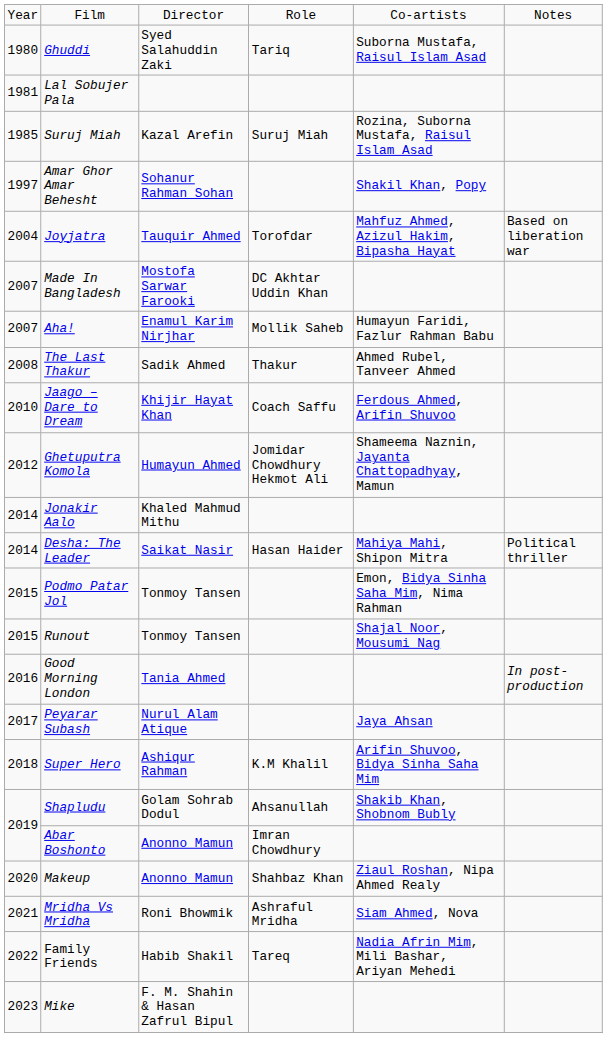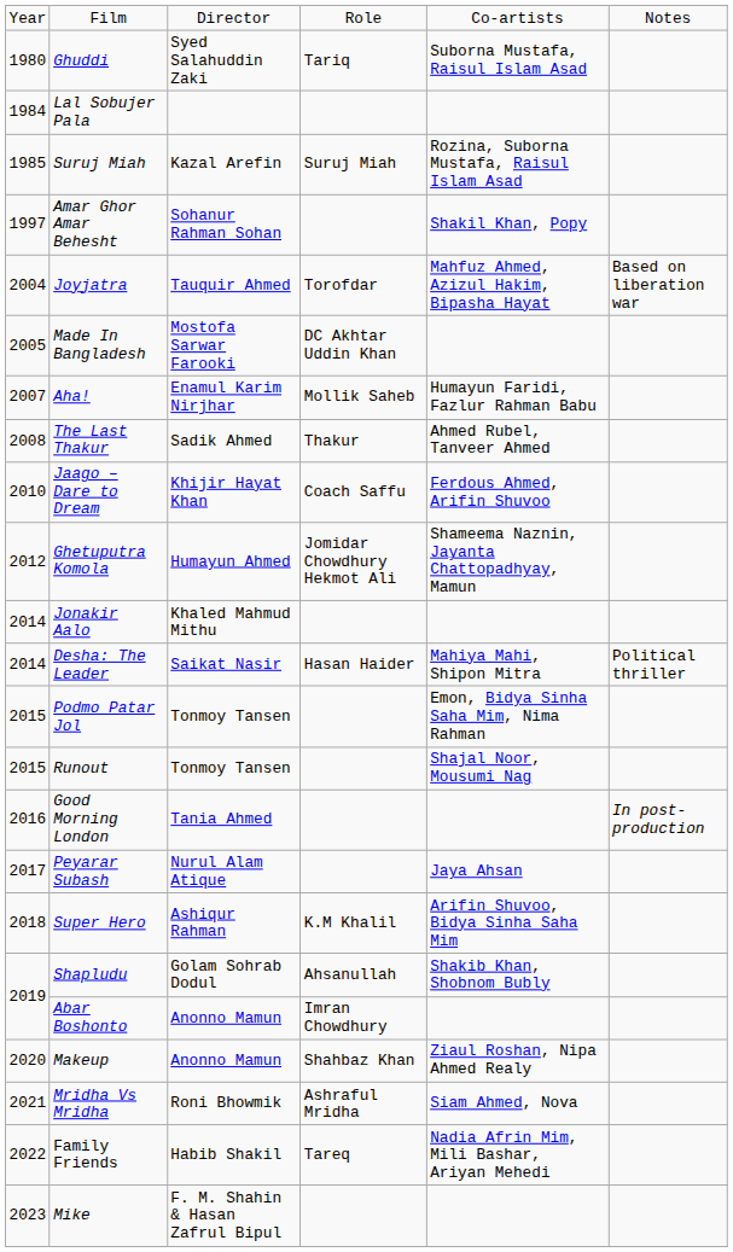Lal Sobujer Pala | column 1: 1981 -> 1984
Made In Bangladesh | column 1: 2007 -> 2005
